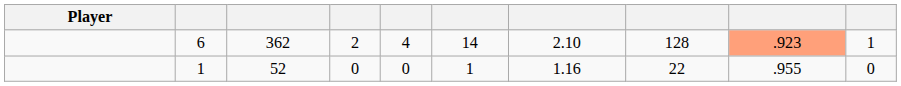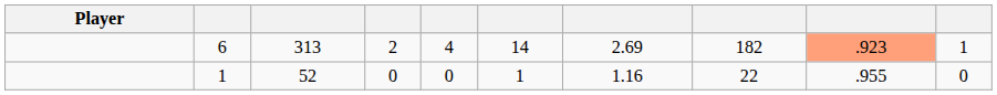6 | column 3: 362 -> 313
6 | column 7: 2.10 -> 2.69
6 | column 8: 128 -> 182
